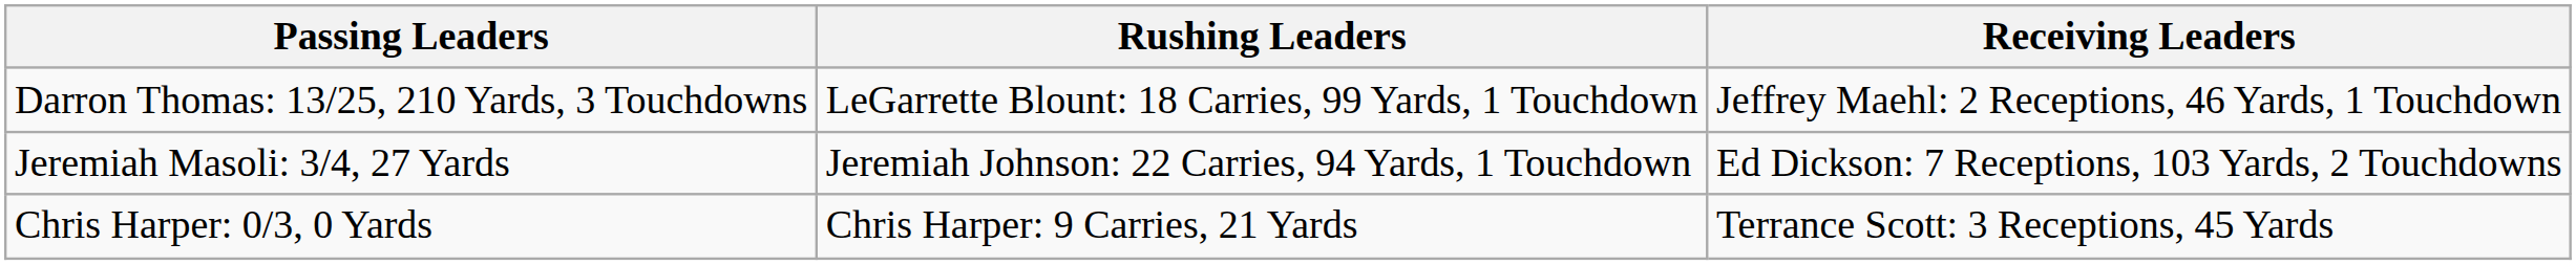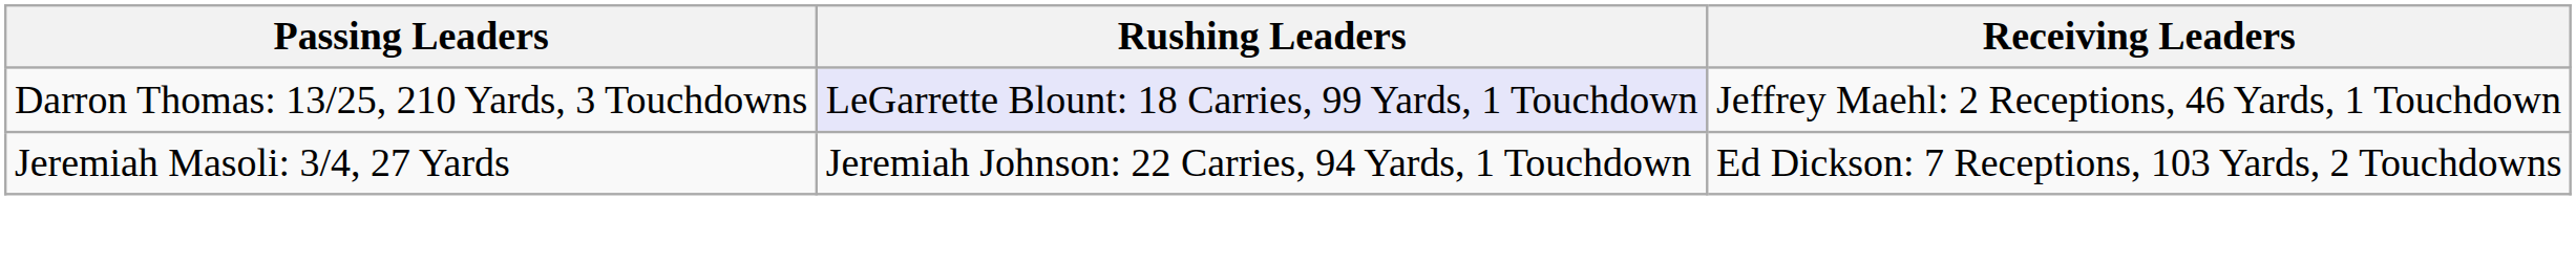Darron Thomas: 13/25, 210 Yards, 3 Touchdowns | Rushing Leaders: no background -> lavender background
- row: Chris Harper: 0/3, 0 Yards | Chris Harper: 9 Carries, 21 Yards | Terrance Scott: 3 Receptions, 45 Yards
